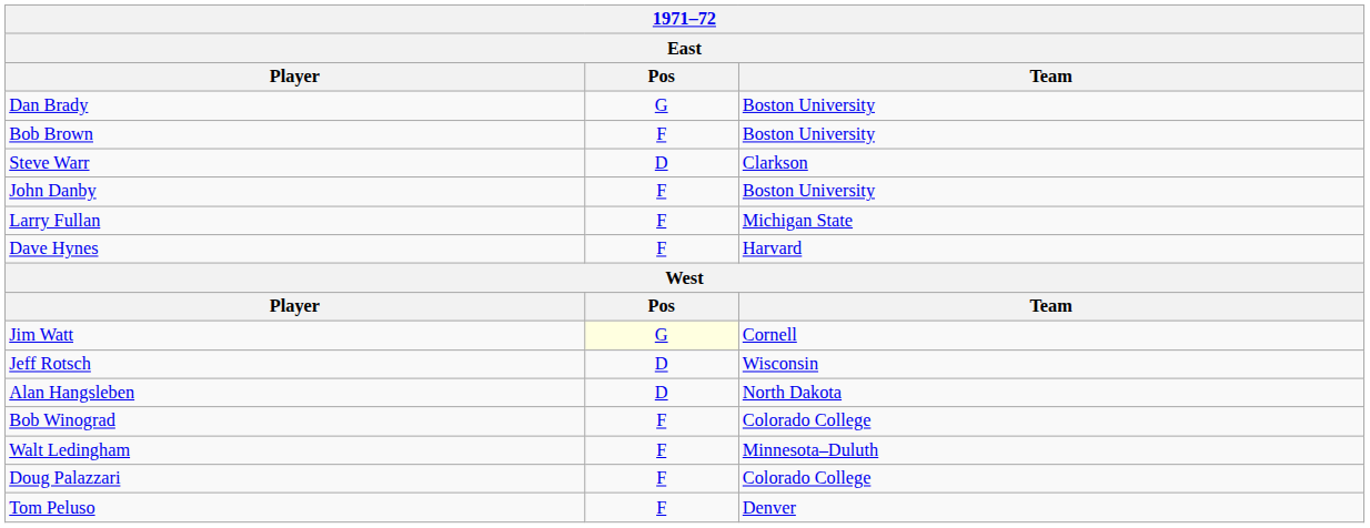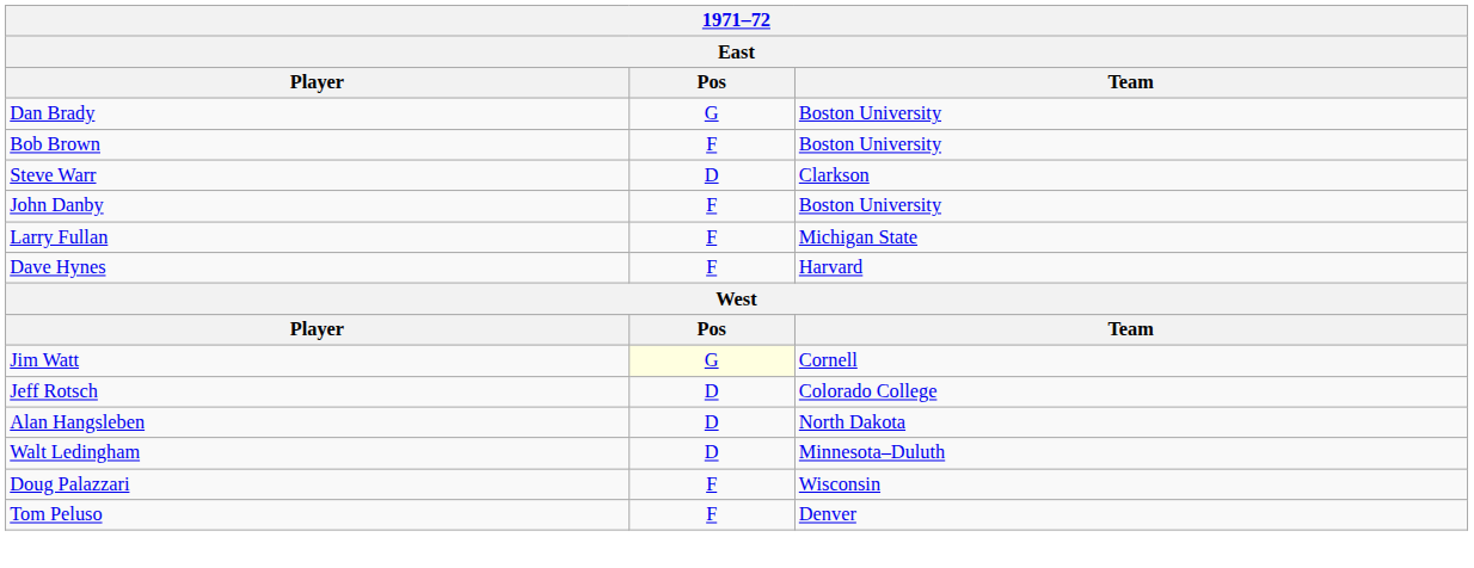Jeff Rotsch | Team: Wisconsin -> Colorado College
- row: Bob Winograd | F | Colorado College
Walt Ledingham | Pos: F -> D
Doug Palazzari | Team: Colorado College -> Wisconsin
